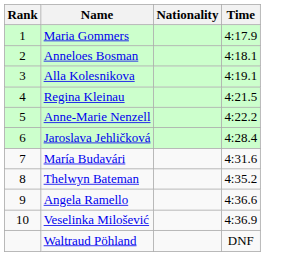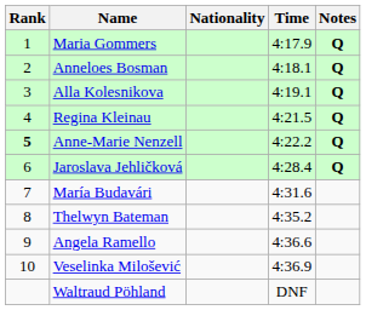+ column: Notes | Q | Q | Q | Q | Q | Q
Anne-Marie Nenzell | Rank: normal -> bold
